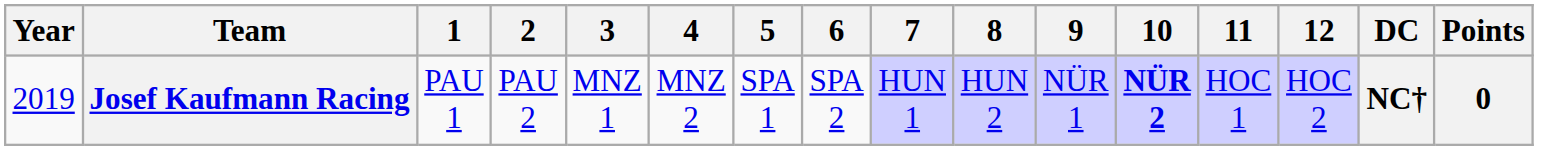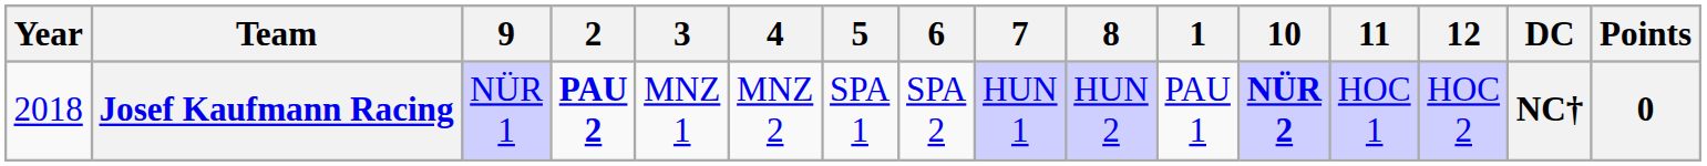columns swapped: 1 <-> 9
Josef Kaufmann Racing | Year: 2019 -> 2018
Josef Kaufmann Racing | 2: normal -> bold
